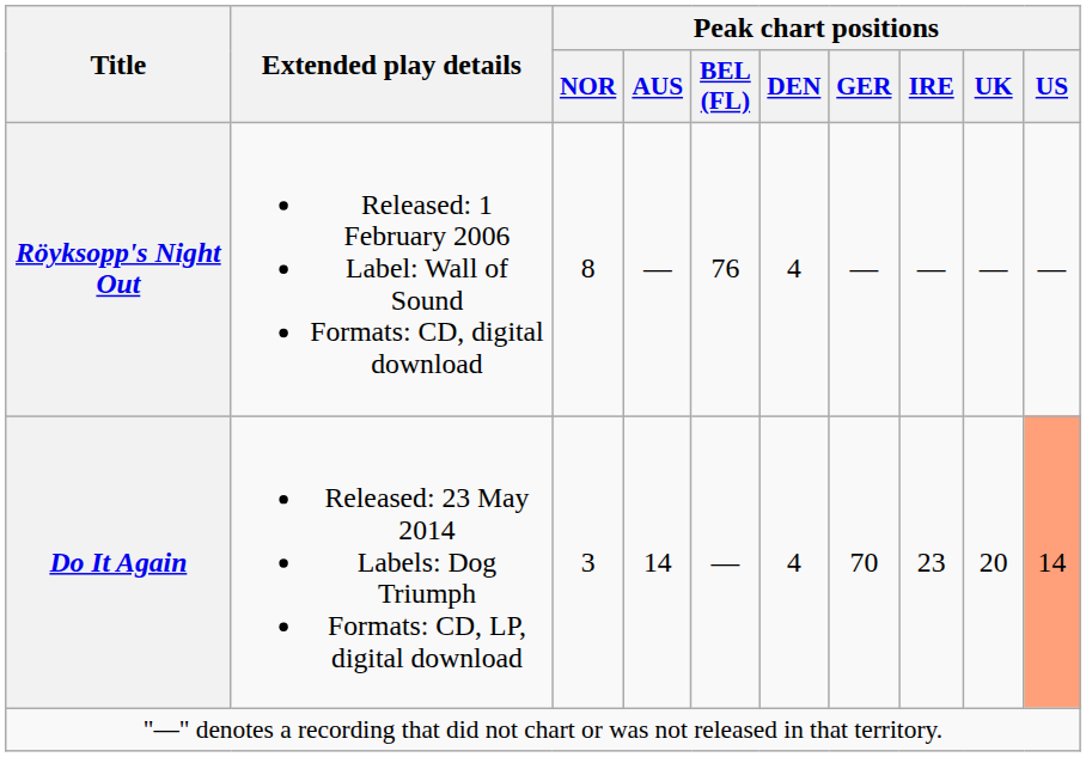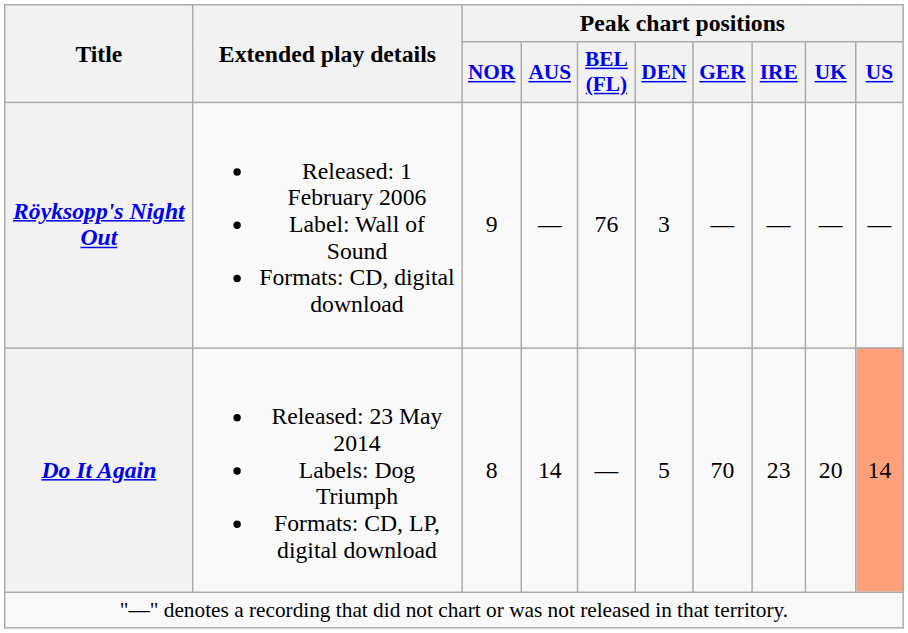Röyksopp's Night Out | Peak chart positions / NOR: 8 -> 9
Röyksopp's Night Out | Peak chart positions / DEN: 4 -> 3
Do It Again | Peak chart positions / NOR: 3 -> 8
Do It Again | Peak chart positions / DEN: 4 -> 5
